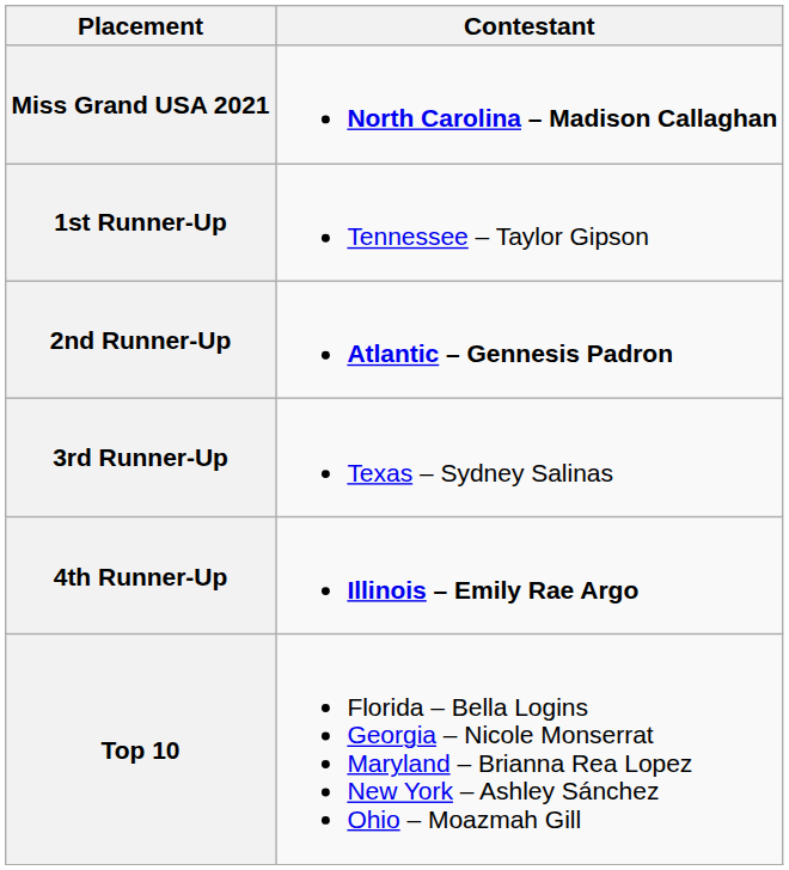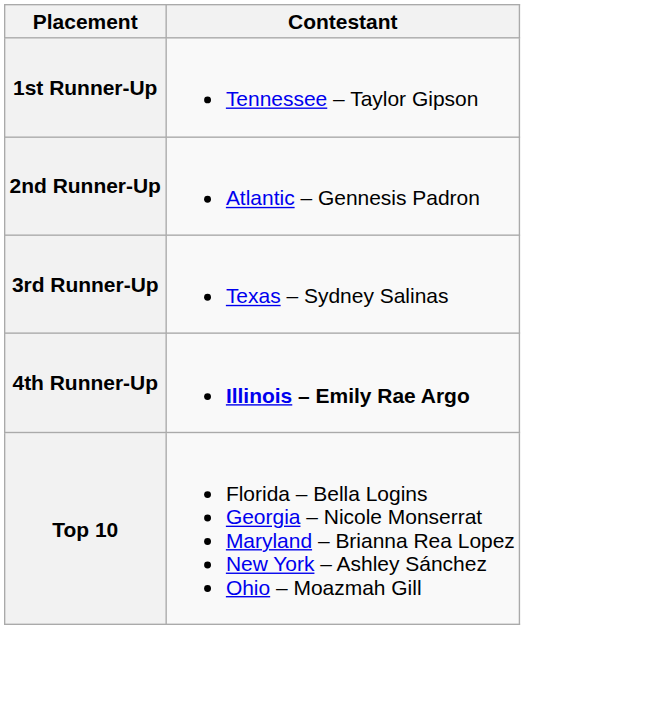- row: Miss Grand USA 2021 | North Carolina – Madison Callaghan
2nd Runner-Up | Contestant: bold -> normal
